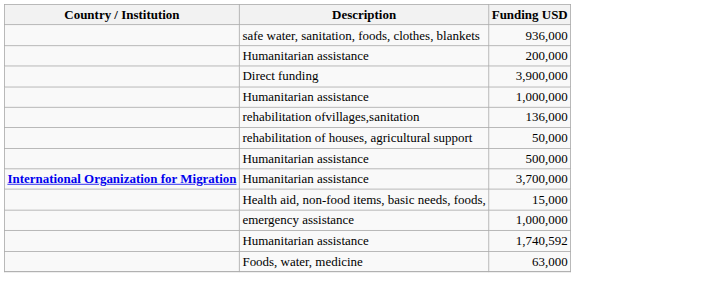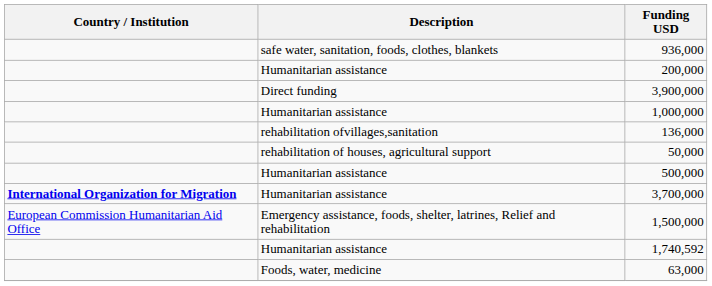- row: Health aid, non-food items, basic needs, foods, | 15,000
+ row: European Commission Humanitarian Aid Office | Emergency assistance, foods, shelter, latrines, Relief and rehabilitation | 1,500,000
- row: emergency assistance | 1,000,000
